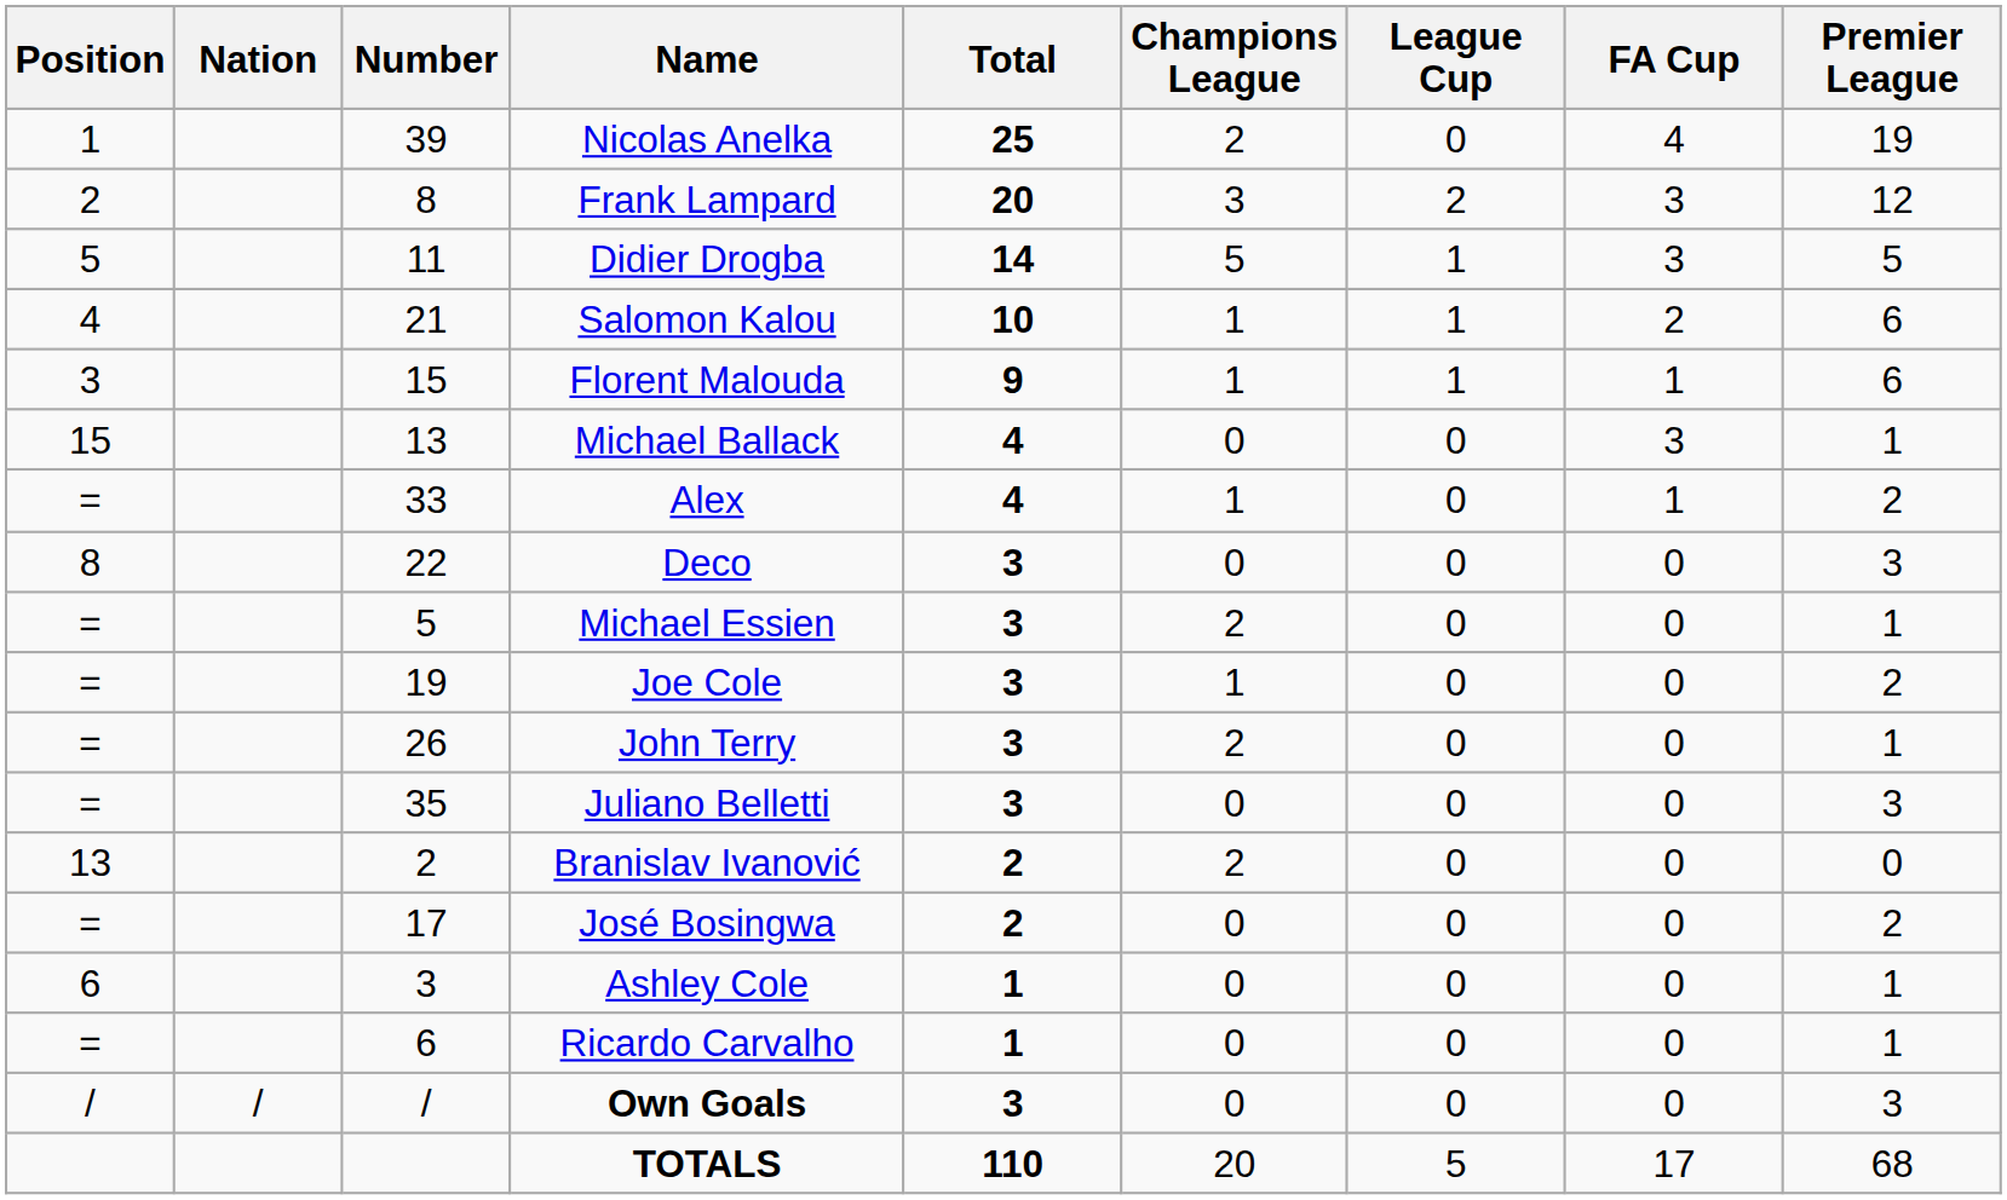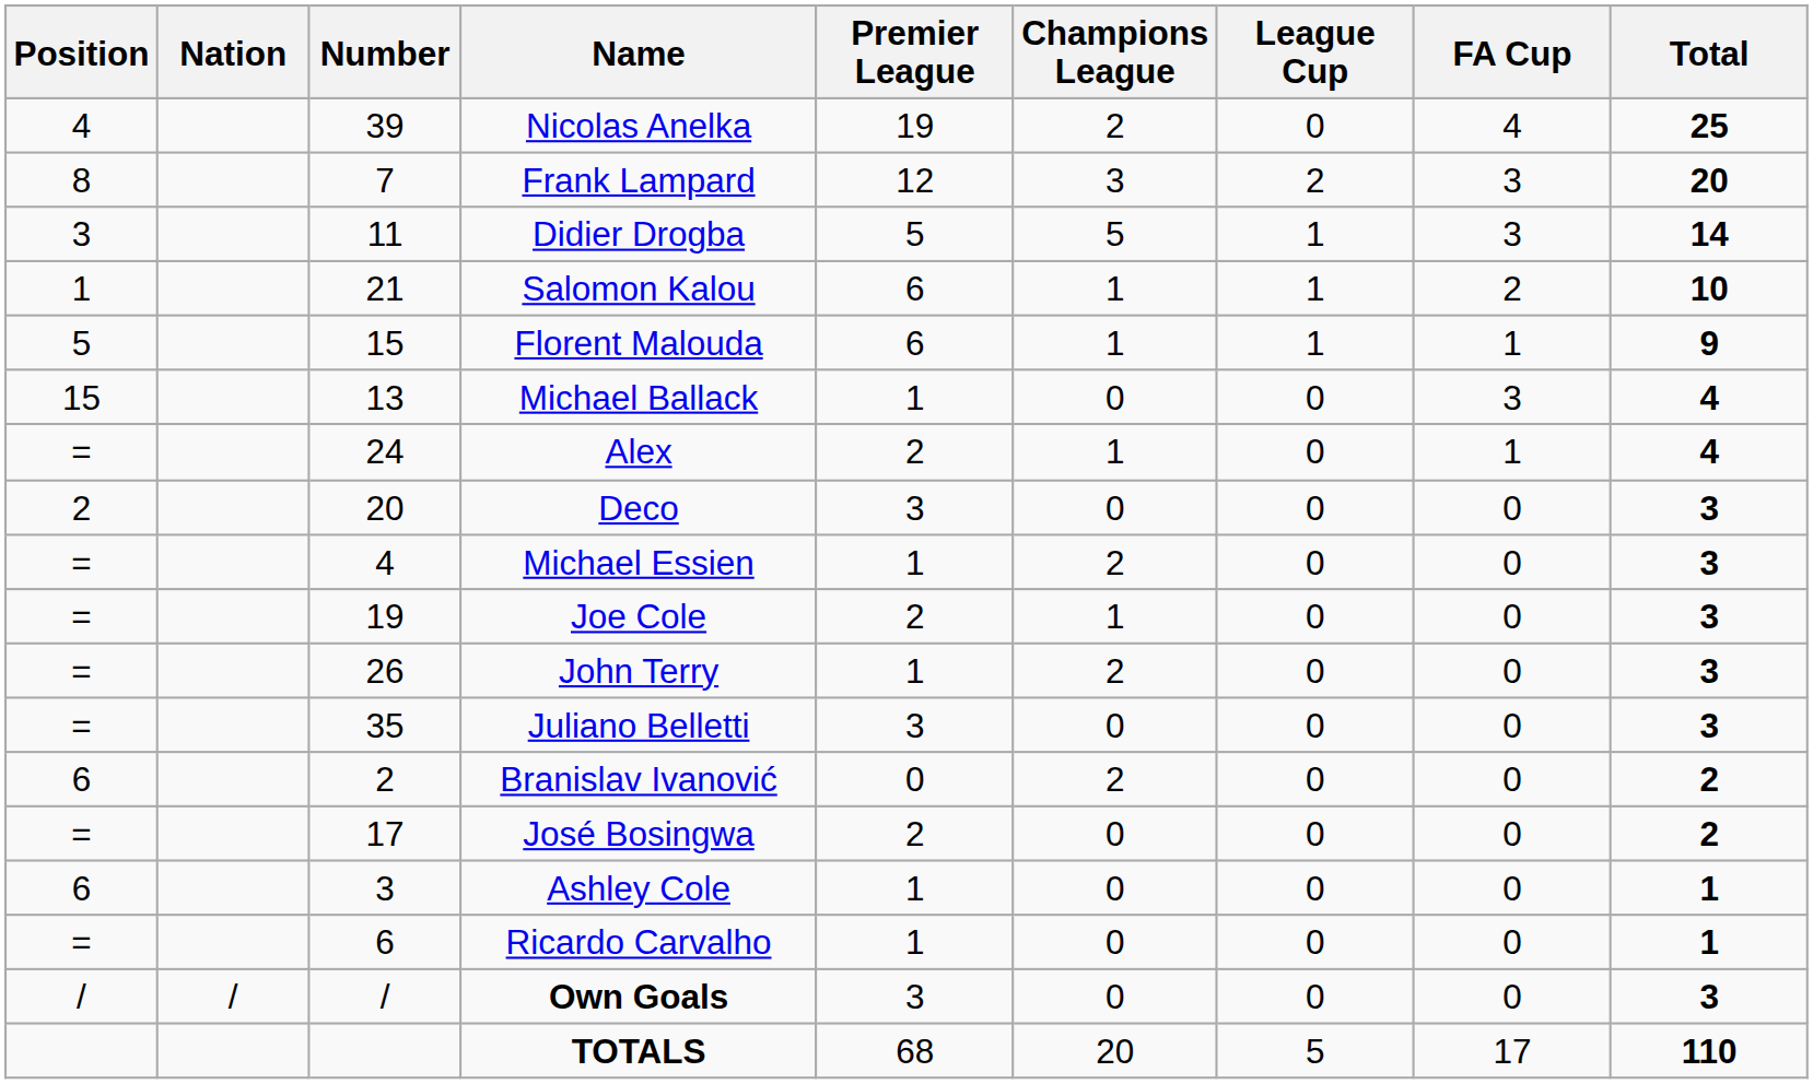columns swapped: Premier League <-> Total
Nicolas Anelka | Position: 1 -> 4
Frank Lampard | Position: 2 -> 8
Frank Lampard | Number: 8 -> 7
Didier Drogba | Position: 5 -> 3
Salomon Kalou | Position: 4 -> 1
Florent Malouda | Position: 3 -> 5
Alex | Number: 33 -> 24
Deco | Position: 8 -> 2
Deco | Number: 22 -> 20
Michael Essien | Number: 5 -> 4
Branislav Ivanović | Position: 13 -> 6
